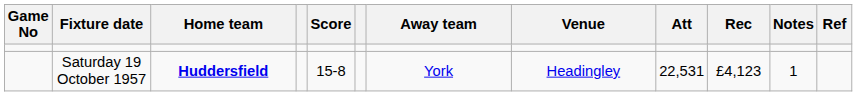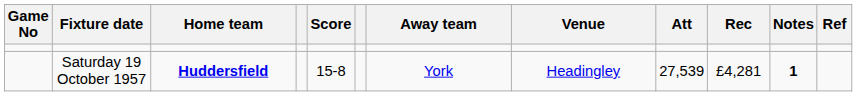Saturday 19 October 1957 | Att: 22,531 -> 27,539
Saturday 19 October 1957 | Rec: £4,123 -> £4,281
Saturday 19 October 1957 | Notes: normal -> bold
